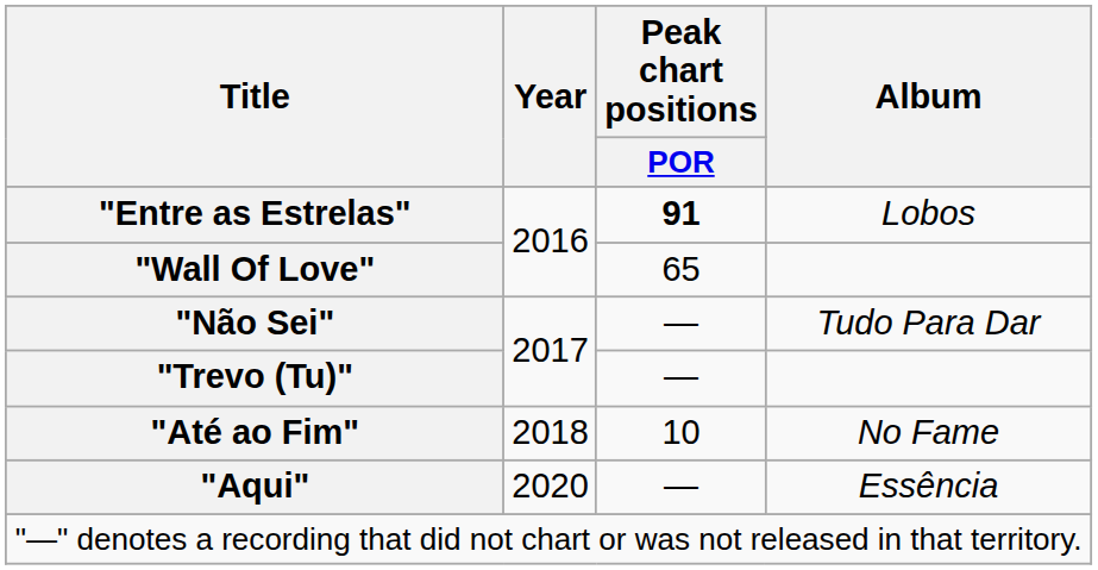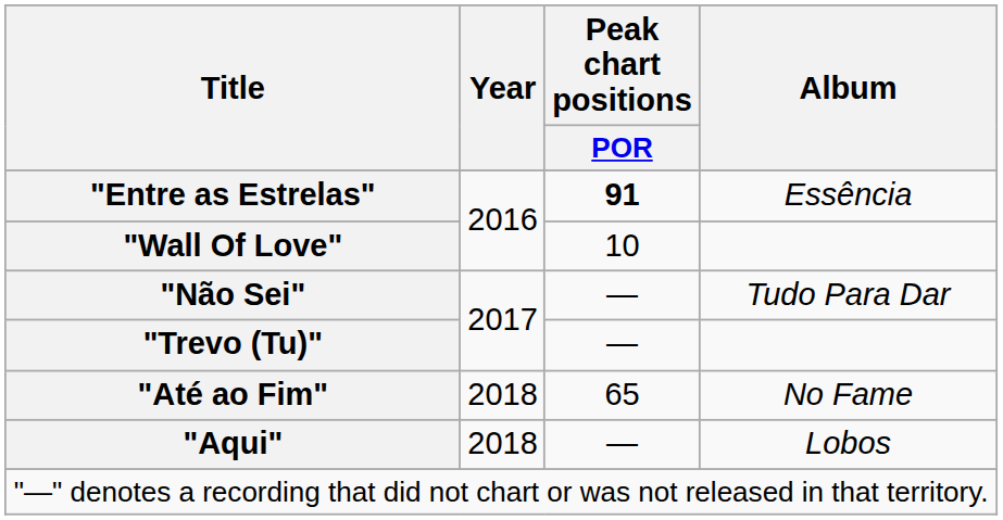"Entre as Estrelas" | Album: Lobos -> Essência
"Wall Of Love" | Peak chart positions / POR: 65 -> 10
"Até ao Fim" | Peak chart positions / POR: 10 -> 65
"Aqui" | Year: 2020 -> 2018
"Aqui" | Album: Essência -> Lobos
